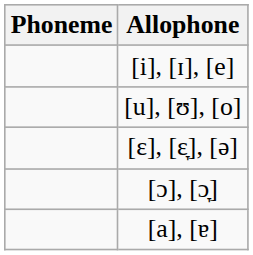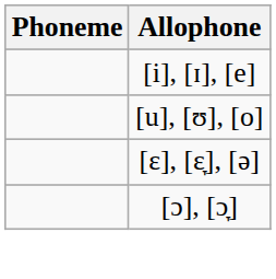- row: [a], [ɐ]
